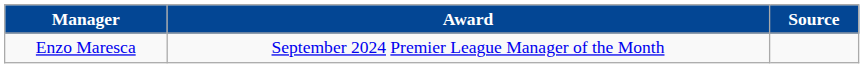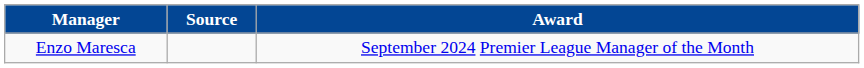columns swapped: Award <-> Source
